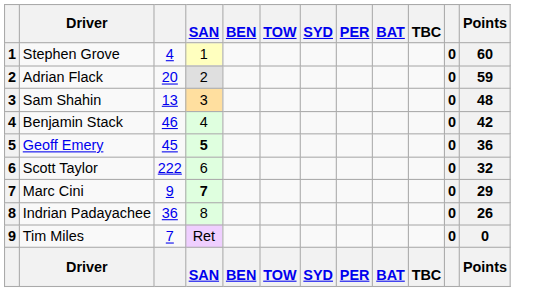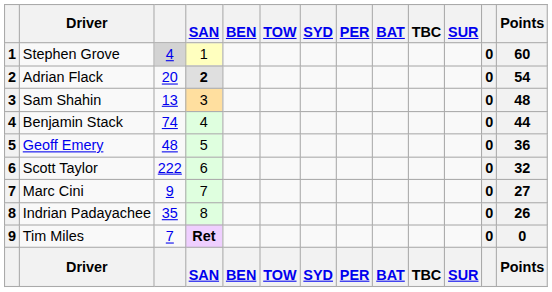+ column: SUR | SUR
Stephen Grove | column 3: no background -> lightgrey background
Adrian Flack | SAN: normal -> bold
Adrian Flack | Points: 59 -> 54
Benjamin Stack | column 3: 46 -> 74
Benjamin Stack | Points: 42 -> 44
Geoff Emery | column 3: 45 -> 48
Geoff Emery | SAN: bold -> normal
Marc Cini | SAN: bold -> normal
Marc Cini | Points: 29 -> 27
Indrian Padayachee | column 3: 36 -> 35
Tim Miles | SAN: normal -> bold
